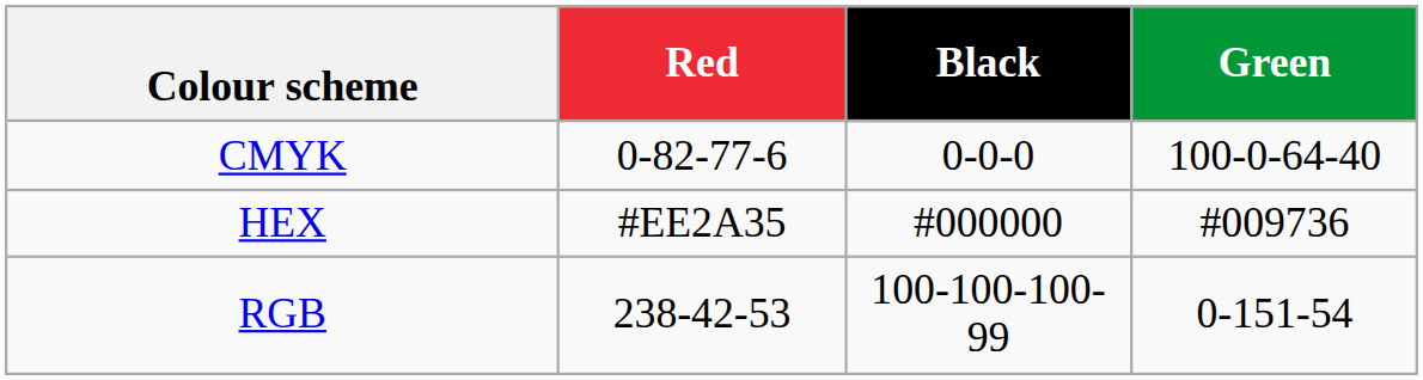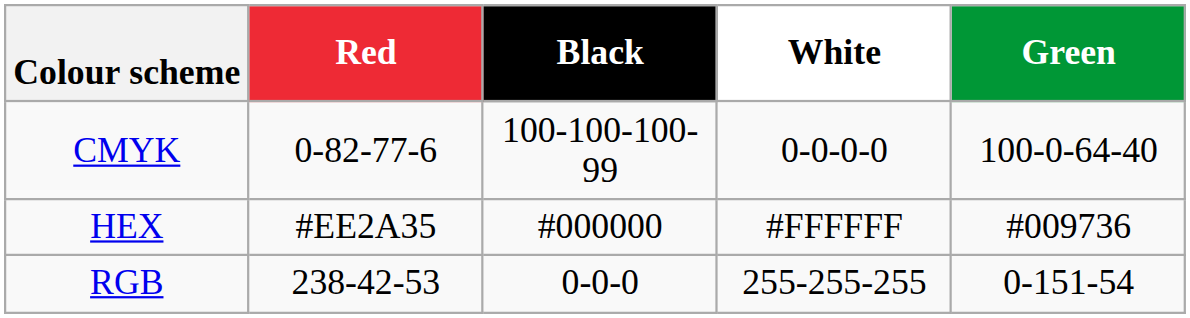+ column: White | 0-0-0-0 | #FFFFFF | 255-255-255
CMYK | Black: 0-0-0 -> 100-100-100-99
RGB | Black: 100-100-100-99 -> 0-0-0
